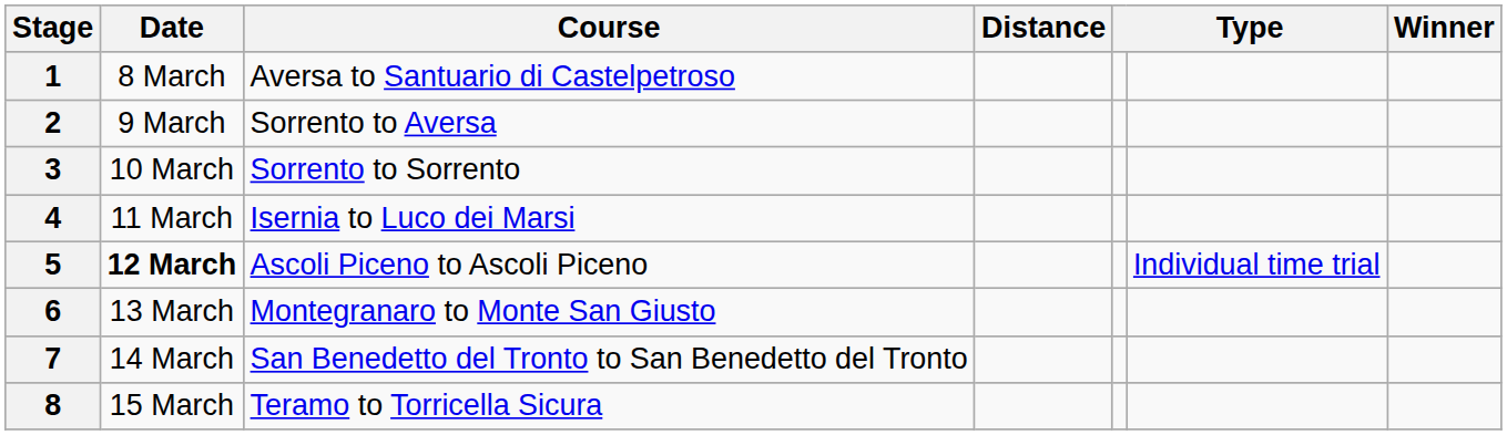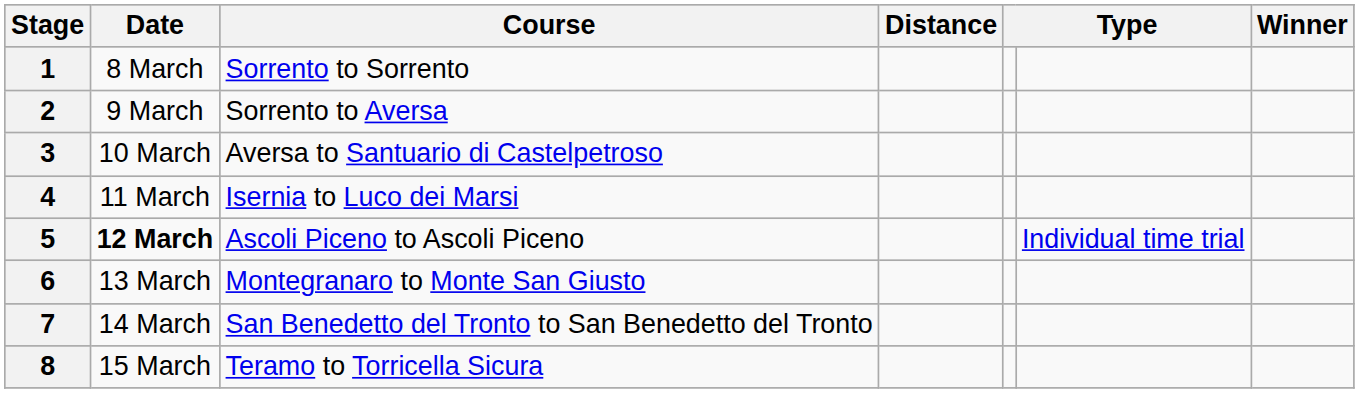1 | Course: Aversa to Santuario di Castelpetroso -> Sorrento to Sorrento
3 | Course: Sorrento to Sorrento -> Aversa to Santuario di Castelpetroso
